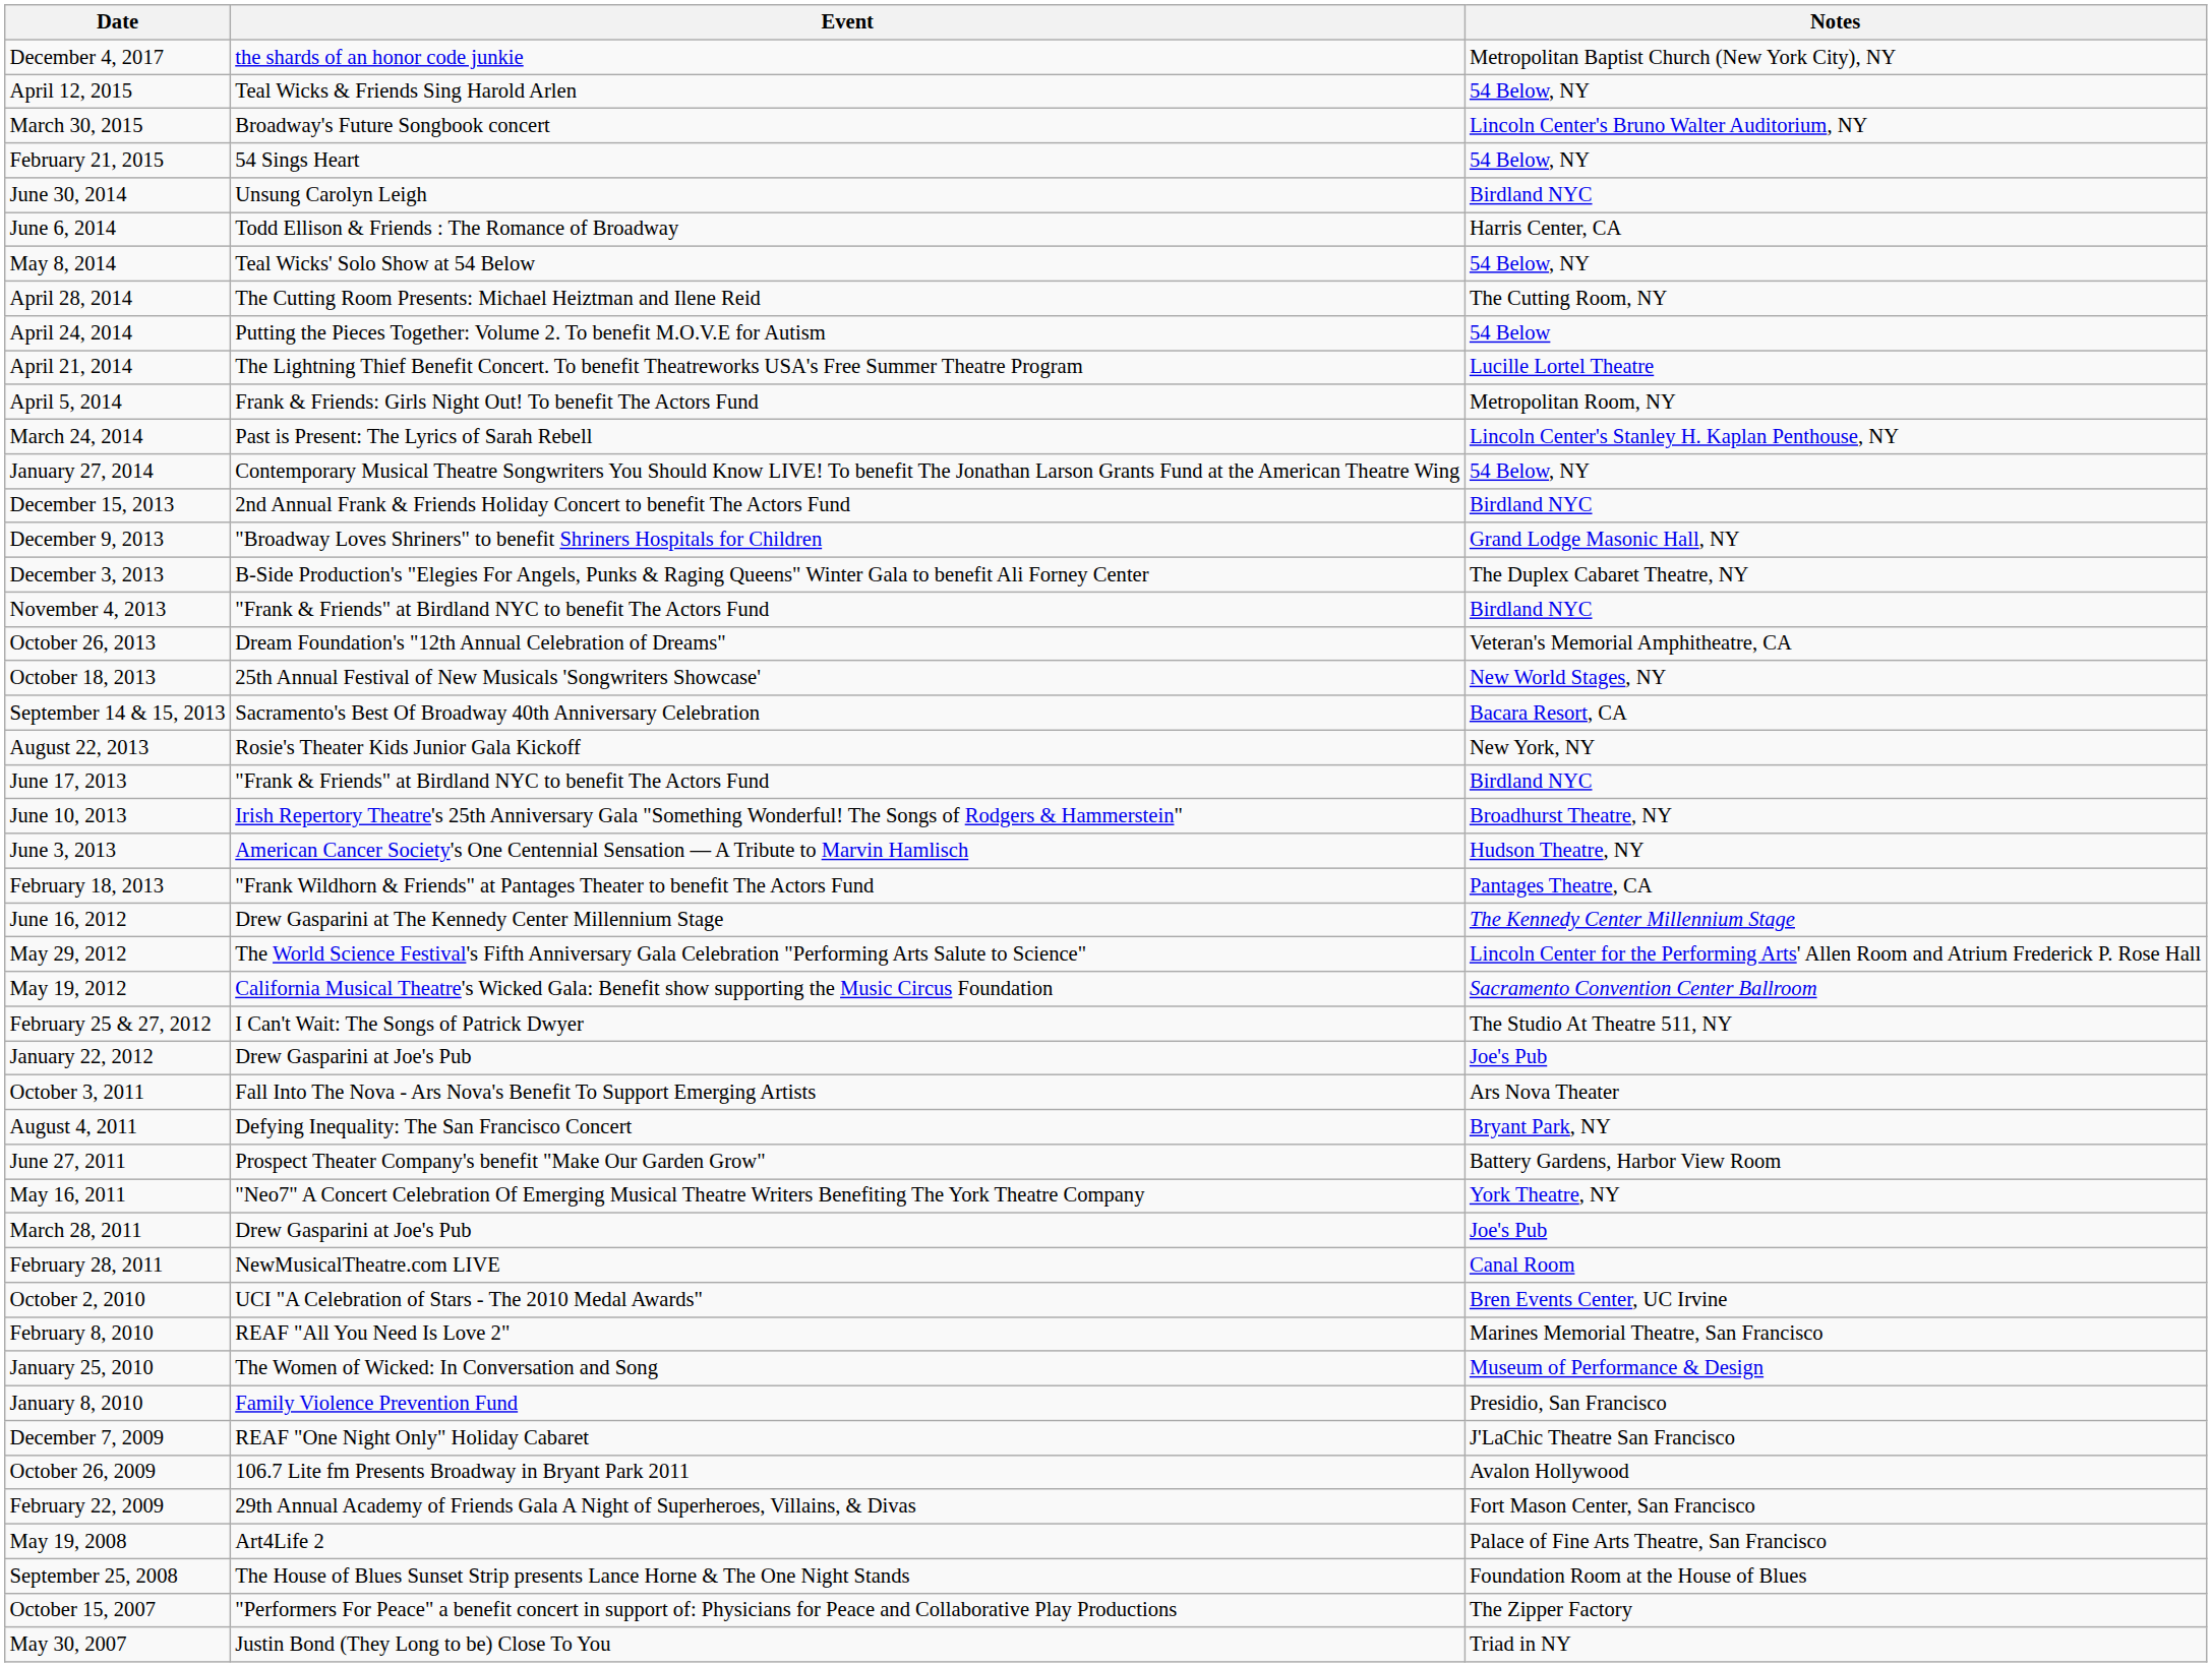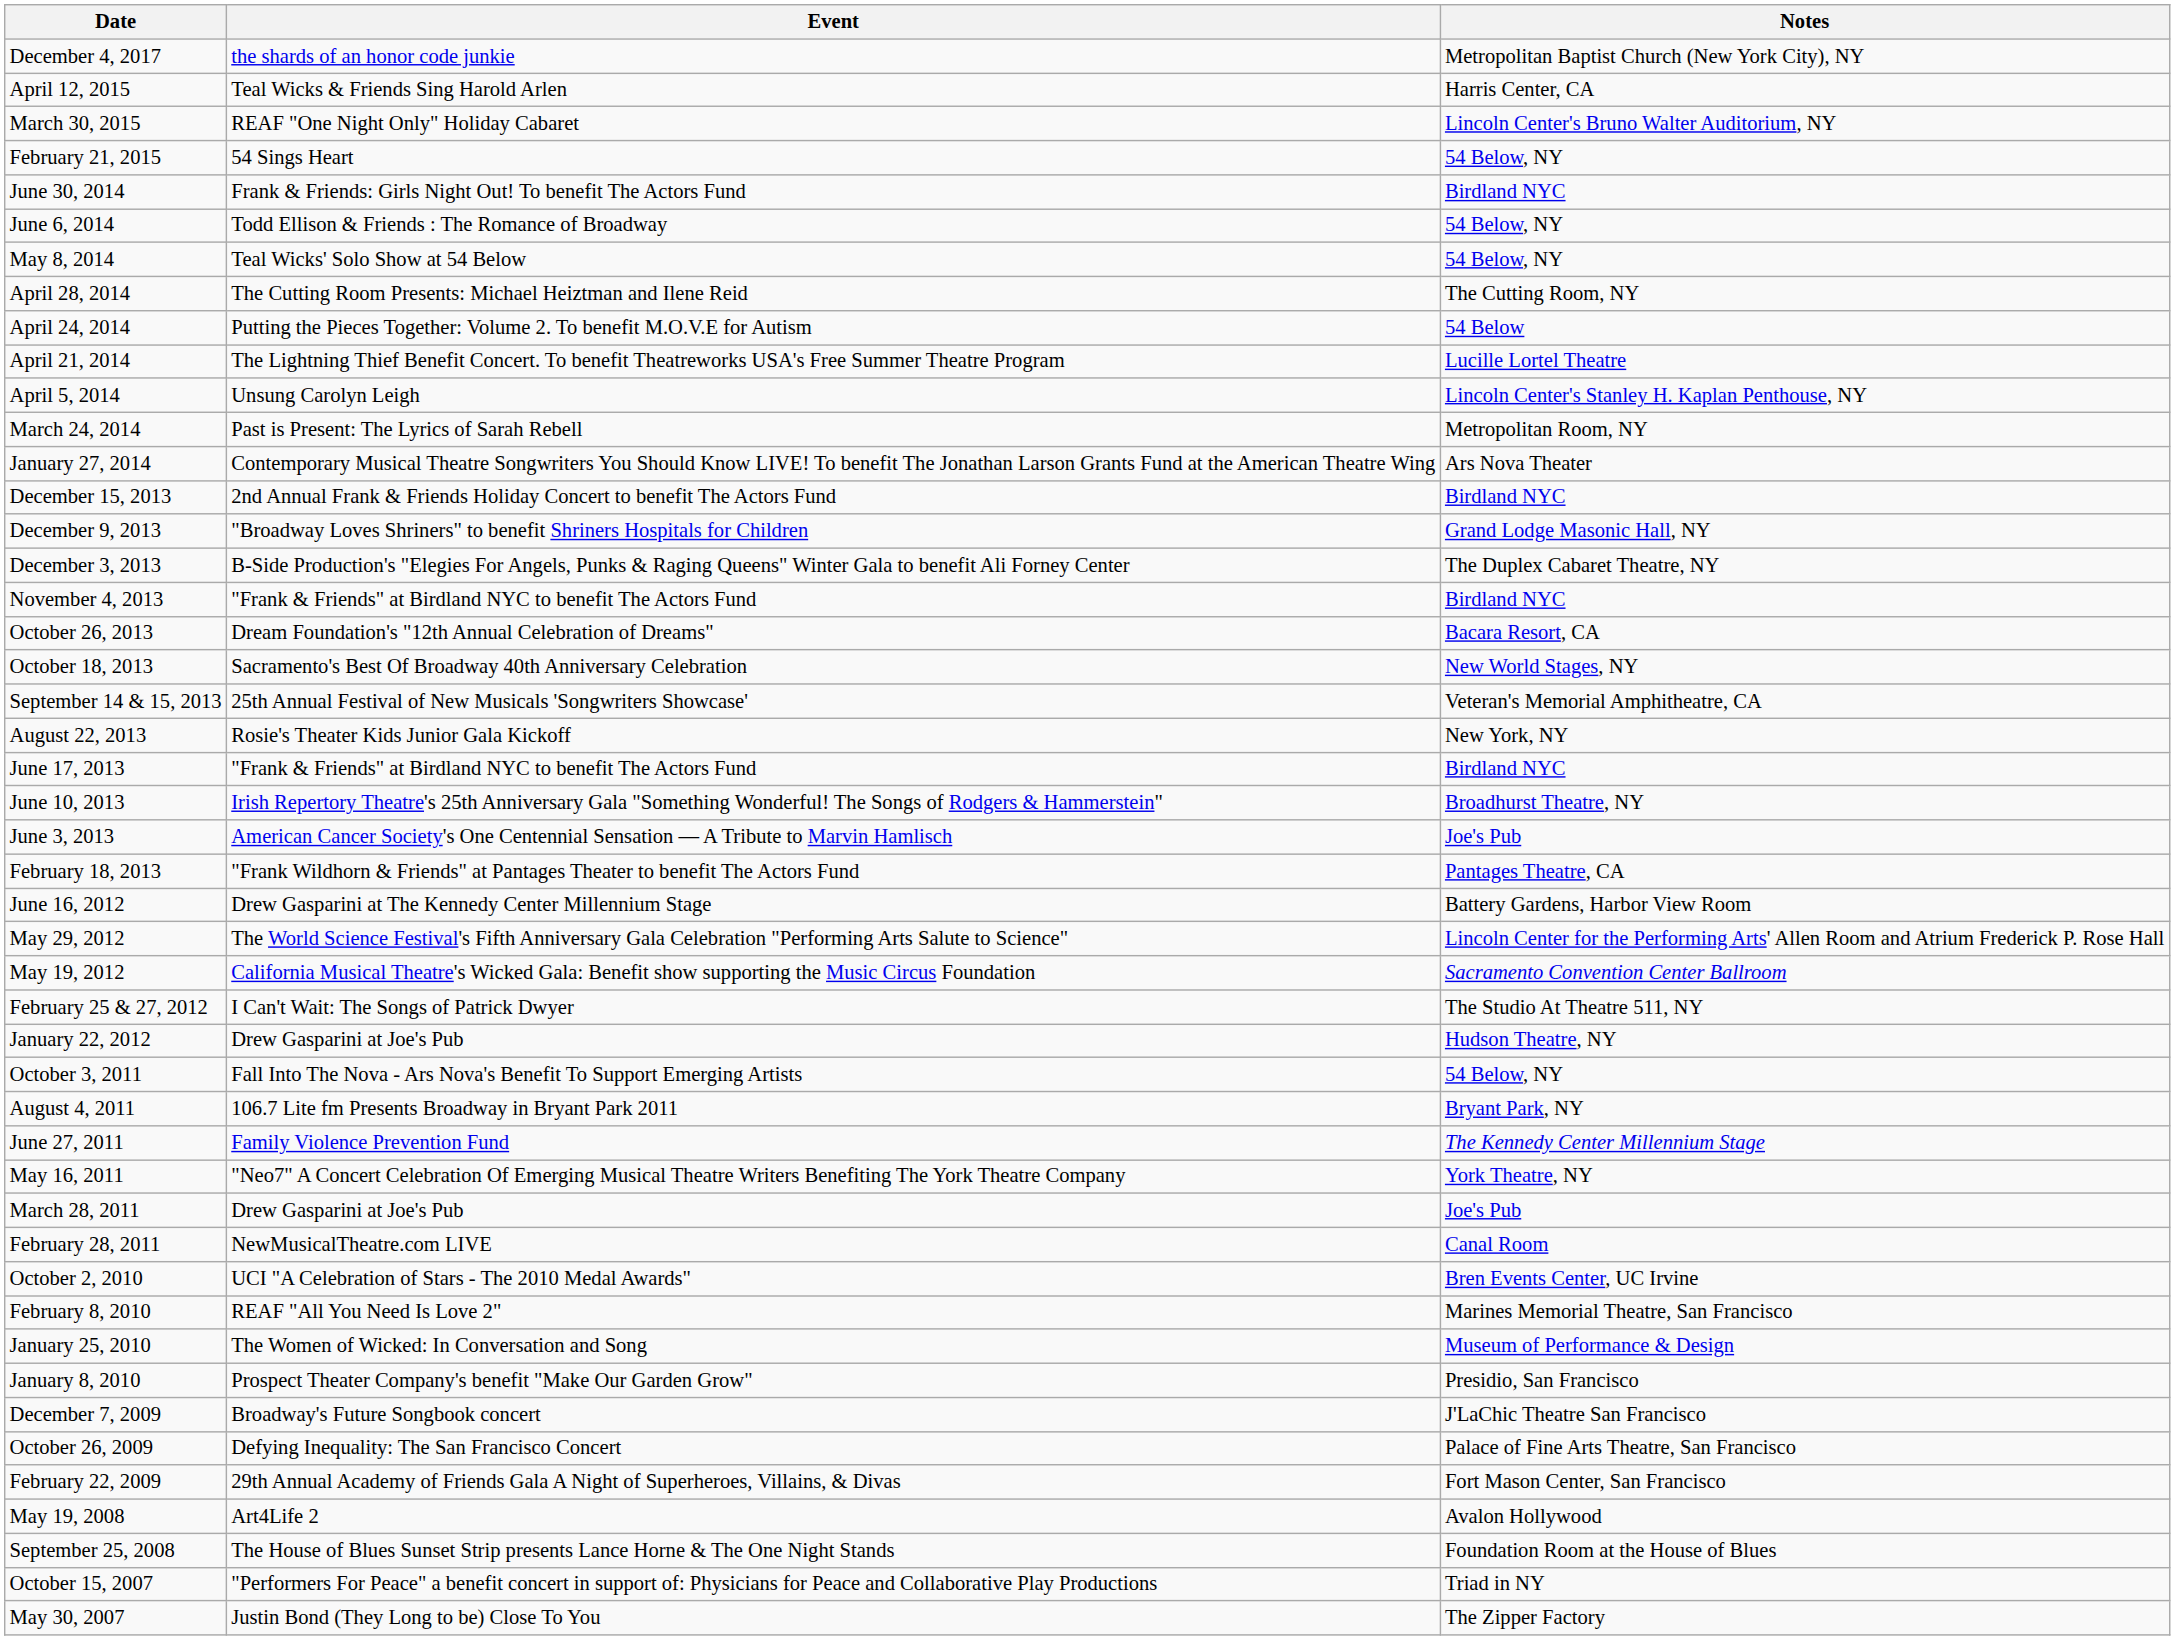April 12, 2015 | Notes: 54 Below, NY -> Harris Center, CA
March 30, 2015 | Event: Broadway's Future Songbook concert -> REAF "One Night Only" Holiday Cabaret
June 30, 2014 | Event: Unsung Carolyn Leigh -> Frank & Friends: Girls Night Out! To benefit The Actors Fund
June 6, 2014 | Notes: Harris Center, CA -> 54 Below, NY
April 5, 2014 | Event: Frank & Friends: Girls Night Out! To benefit The Actors Fund -> Unsung Carolyn Leigh
April 5, 2014 | Notes: Metropolitan Room, NY -> Lincoln Center's Stanley H. Kaplan Penthouse, NY
March 24, 2014 | Notes: Lincoln Center's Stanley H. Kaplan Penthouse, NY -> Metropolitan Room, NY
January 27, 2014 | Notes: 54 Below, NY -> Ars Nova Theater
October 26, 2013 | Notes: Veteran's Memorial Amphitheatre, CA -> Bacara Resort, CA
October 18, 2013 | Event: 25th Annual Festival of New Musicals 'Songwriters Showcase' -> Sacramento's Best Of Broadway 40th Anniversary Celebration
September 14 & 15, 2013 | Event: Sacramento's Best Of Broadway 40th Anniversary Celebration -> 25th Annual Festival of New Musicals 'Songwriters Showcase'
September 14 & 15, 2013 | Notes: Bacara Resort, CA -> Veteran's Memorial Amphitheatre, CA
June 3, 2013 | Notes: Hudson Theatre, NY -> Joe's Pub
June 16, 2012 | Notes: The Kennedy Center Millennium Stage -> Battery Gardens, Harbor View Room
January 22, 2012 | Notes: Joe's Pub -> Hudson Theatre, NY
October 3, 2011 | Notes: Ars Nova Theater -> 54 Below, NY
August 4, 2011 | Event: Defying Inequality: The San Francisco Concert -> 106.7 Lite fm Presents Broadway in Bryant Park 2011
June 27, 2011 | Event: Prospect Theater Company's benefit "Make Our Garden Grow" -> Family Violence Prevention Fund
June 27, 2011 | Notes: Battery Gardens, Harbor View Room -> The Kennedy Center Millennium Stage
January 8, 2010 | Event: Family Violence Prevention Fund -> Prospect Theater Company's benefit "Make Our Garden Grow"
December 7, 2009 | Event: REAF "One Night Only" Holiday Cabaret -> Broadway's Future Songbook concert
October 26, 2009 | Event: 106.7 Lite fm Presents Broadway in Bryant Park 2011 -> Defying Inequality: The San Francisco Concert
October 26, 2009 | Notes: Avalon Hollywood -> Palace of Fine Arts Theatre, San Francisco
May 19, 2008 | Notes: Palace of Fine Arts Theatre, San Francisco -> Avalon Hollywood
October 15, 2007 | Notes: The Zipper Factory -> Triad in NY
May 30, 2007 | Notes: Triad in NY -> The Zipper Factory
